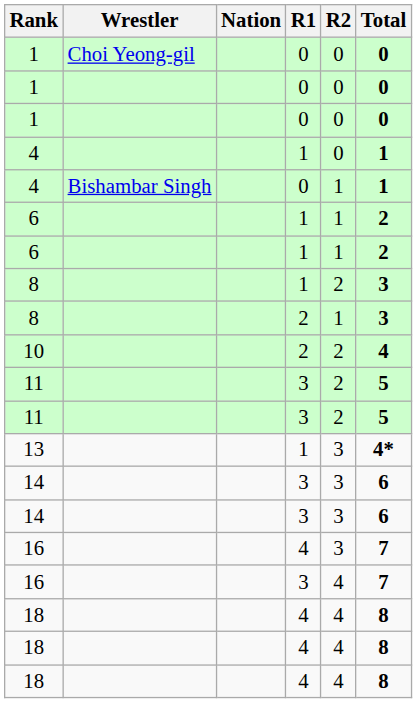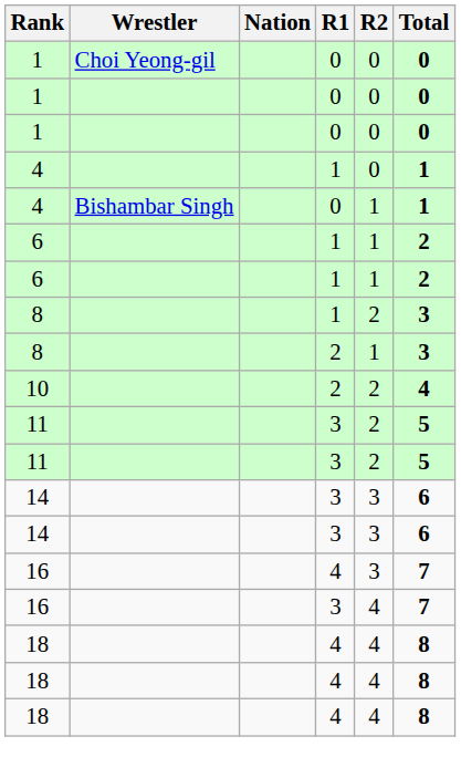- row: 13 | 1 | 3 | 4*
